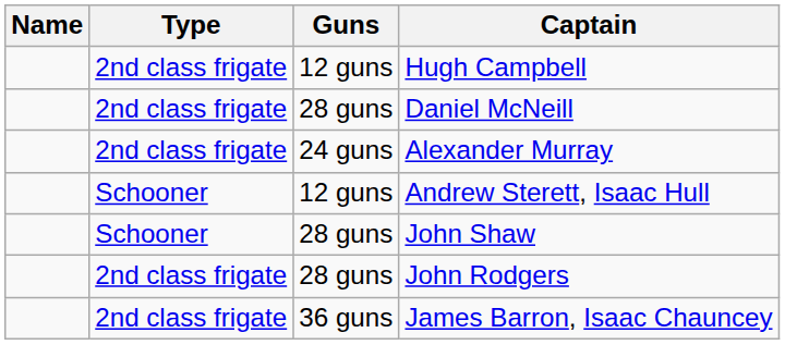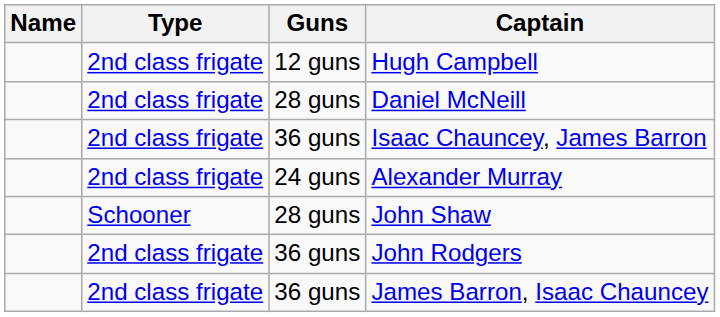+ row: 2nd class frigate | 36 guns | Isaac Chauncey, James Barron
- row: Schooner | 12 guns | Andrew Sterett, Isaac Hull
John Rodgers | Guns: 28 guns -> 36 guns
